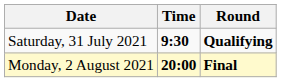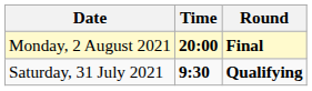rows swapped: Saturday, 31 July 2021 <-> Monday, 2 August 2021
